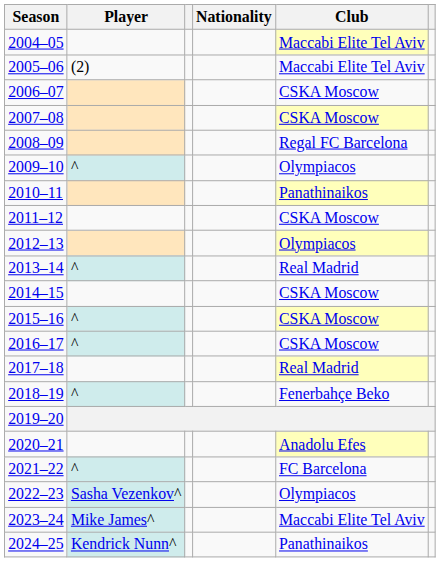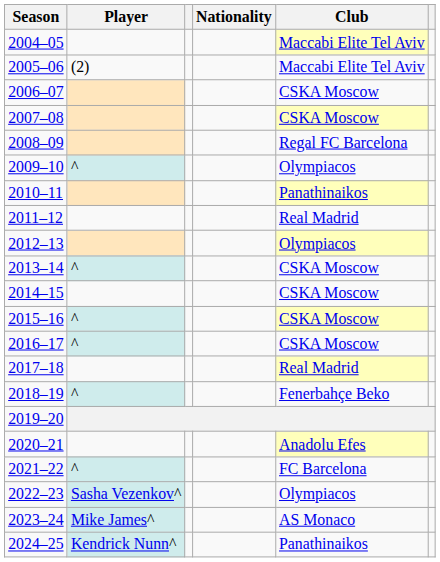2011–12 | Club: CSKA Moscow -> Real Madrid
2013–14 | Club: Real Madrid -> CSKA Moscow
2023–24 | Club: Maccabi Elite Tel Aviv -> AS Monaco
